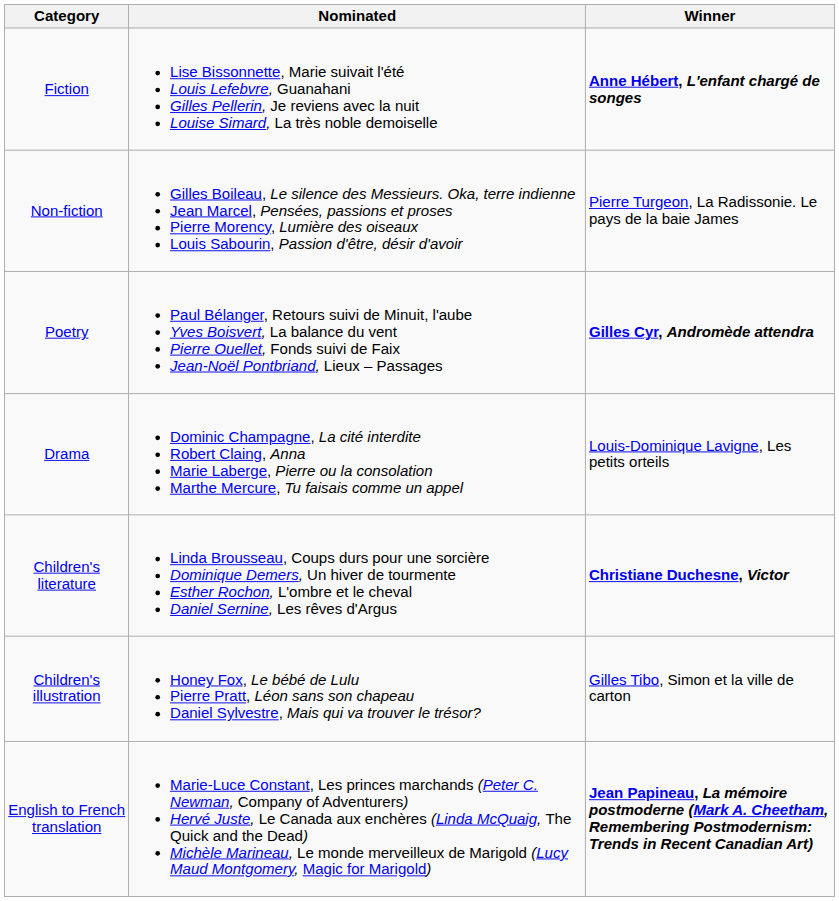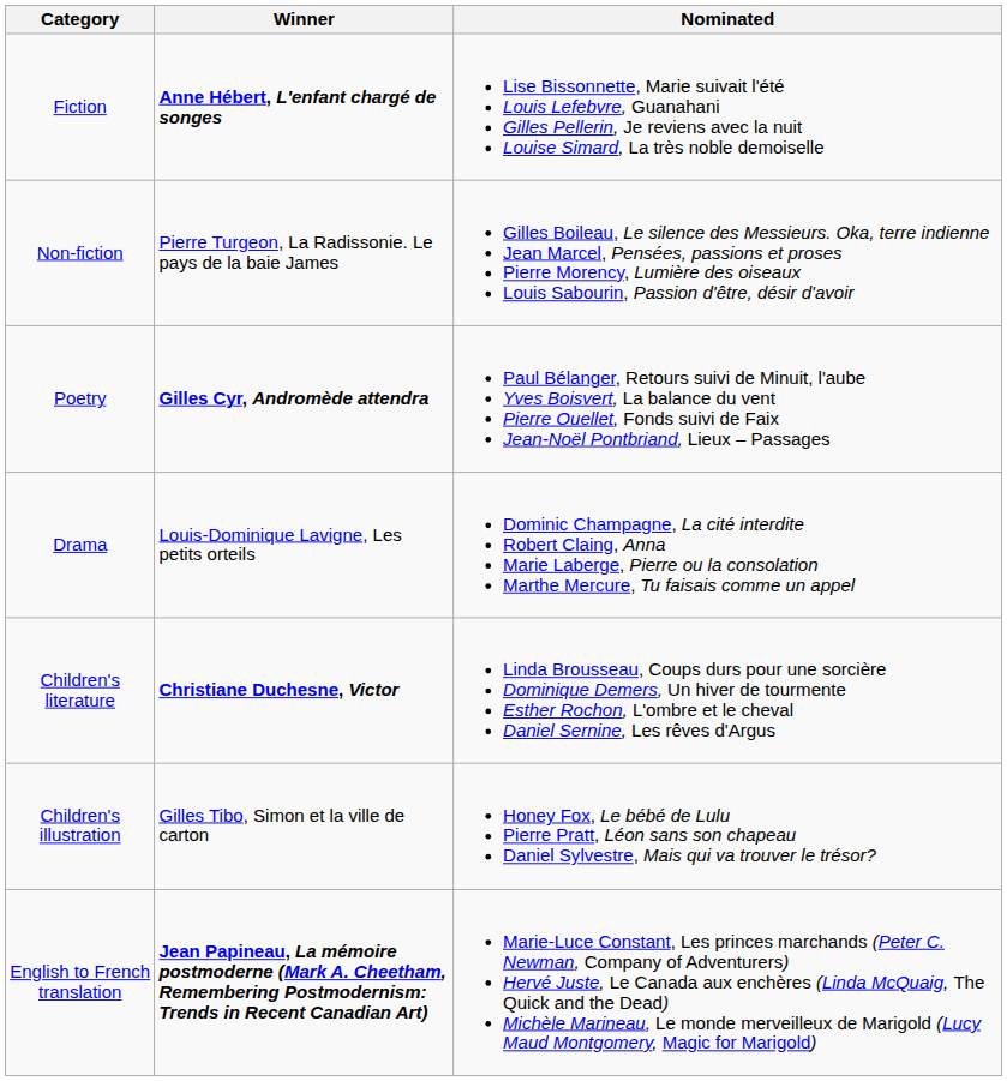columns swapped: Winner <-> Nominated
